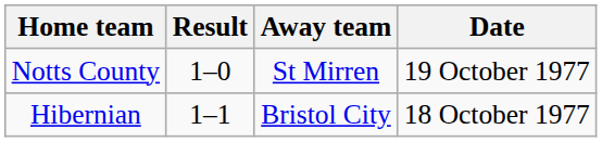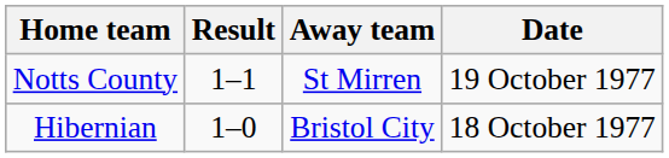Notts County | Result: 1–0 -> 1–1
Hibernian | Result: 1–1 -> 1–0
